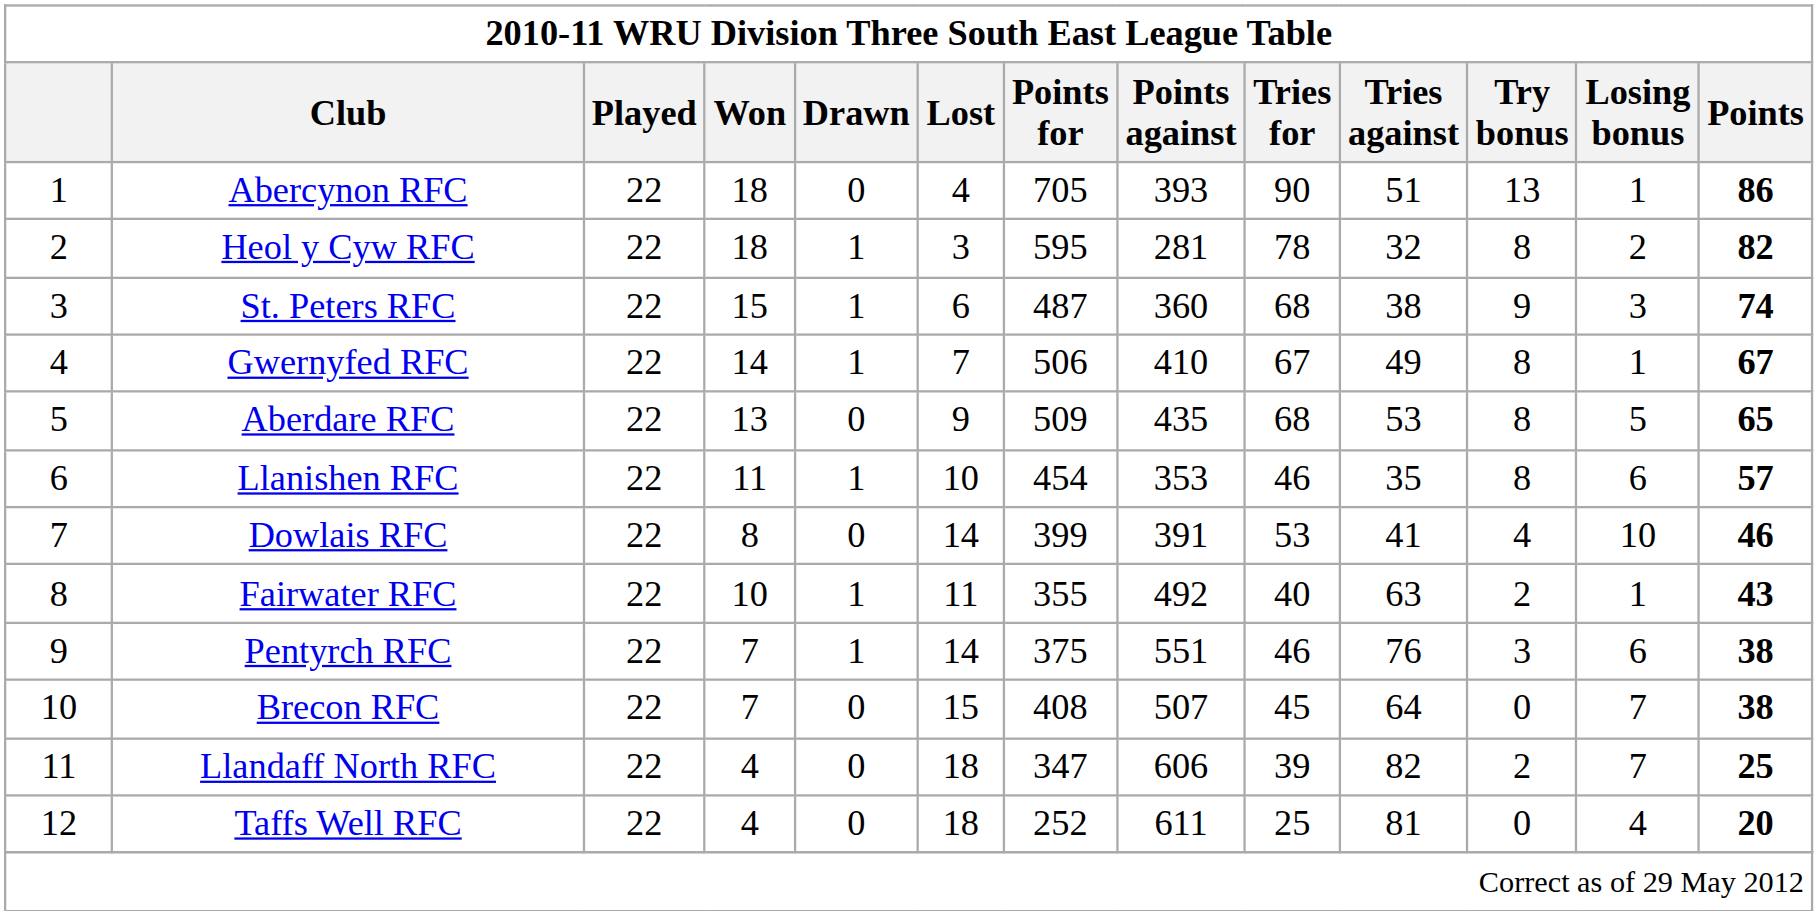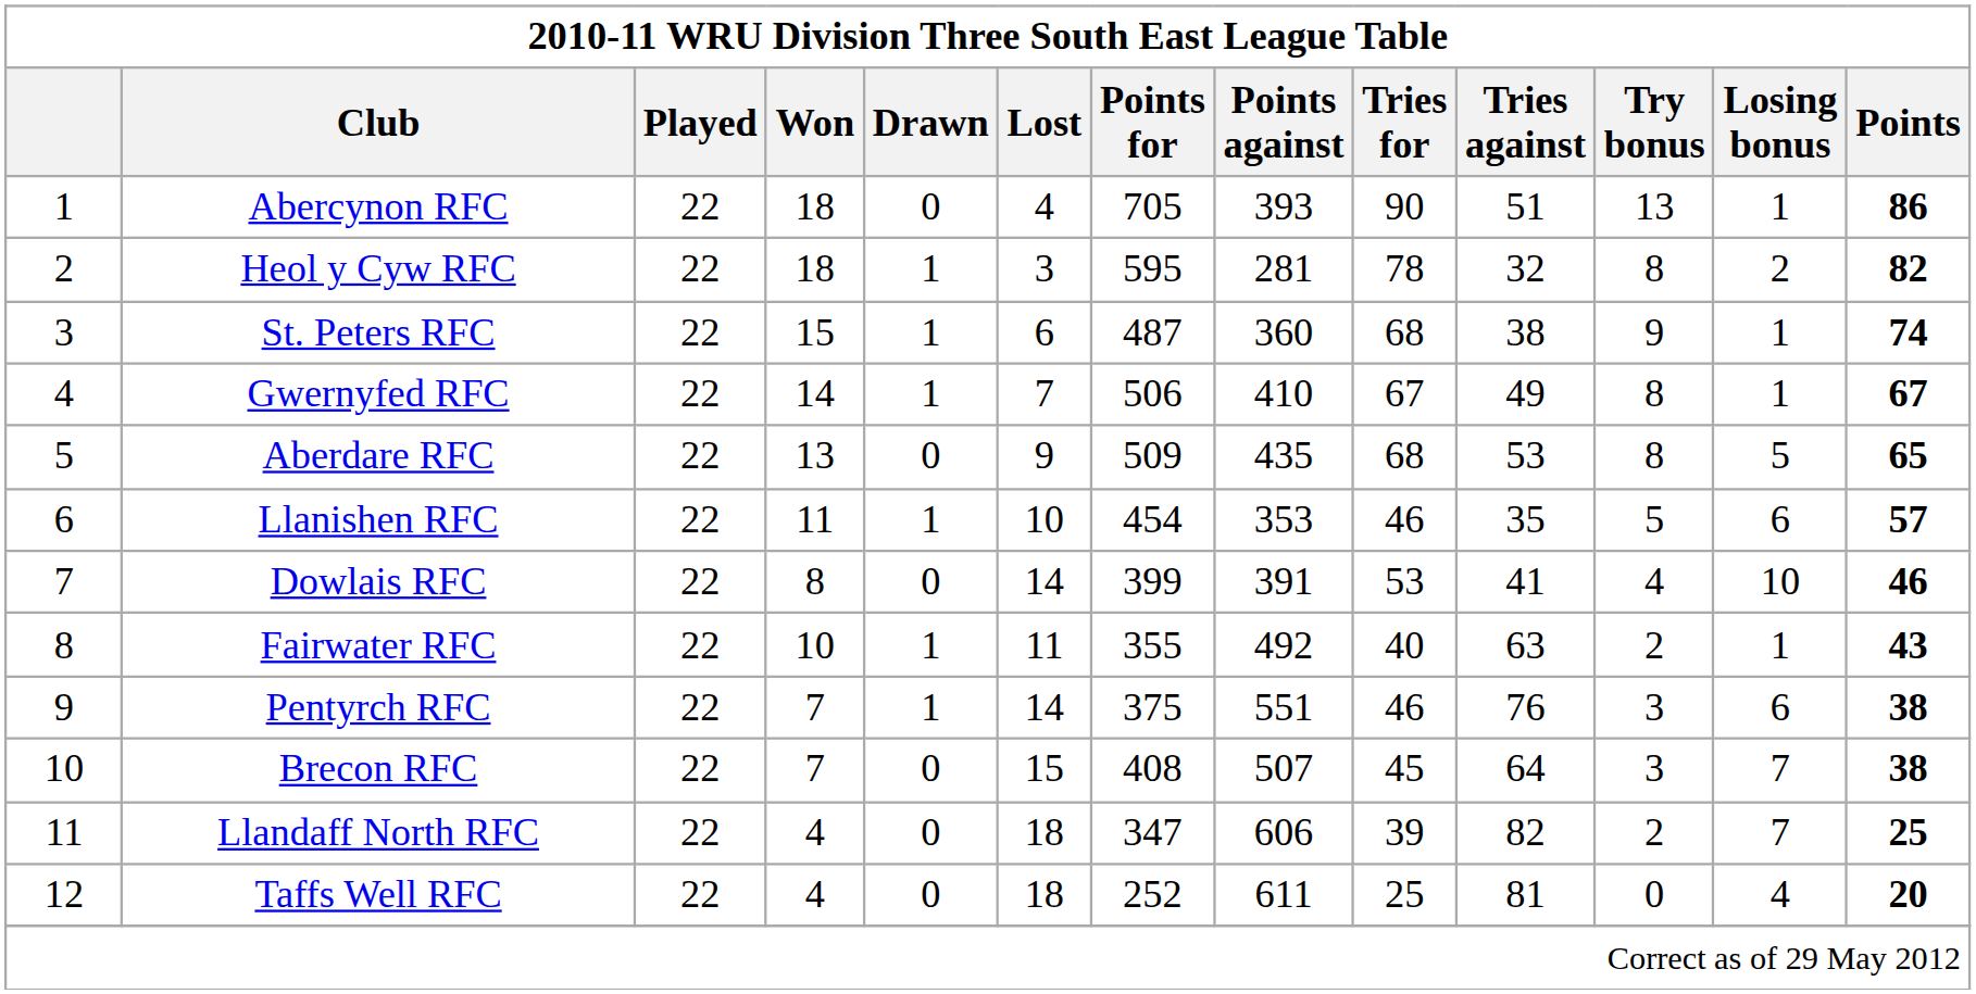St. Peters RFC | Losing bonus: 3 -> 1
Llanishen RFC | Try bonus: 8 -> 5
Brecon RFC | Try bonus: 0 -> 3
